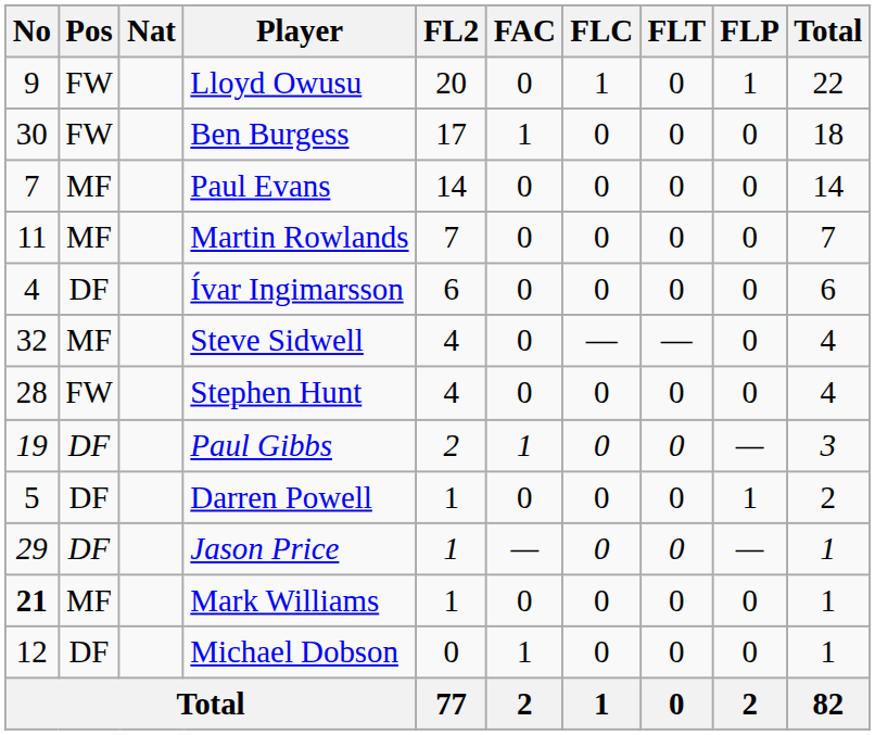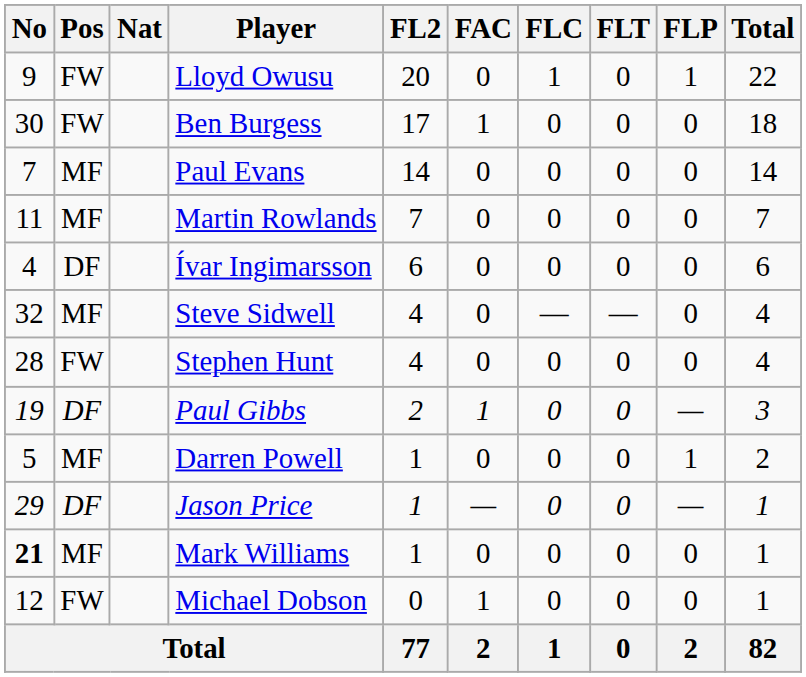Darren Powell | Pos: DF -> MF
Michael Dobson | Pos: DF -> FW
